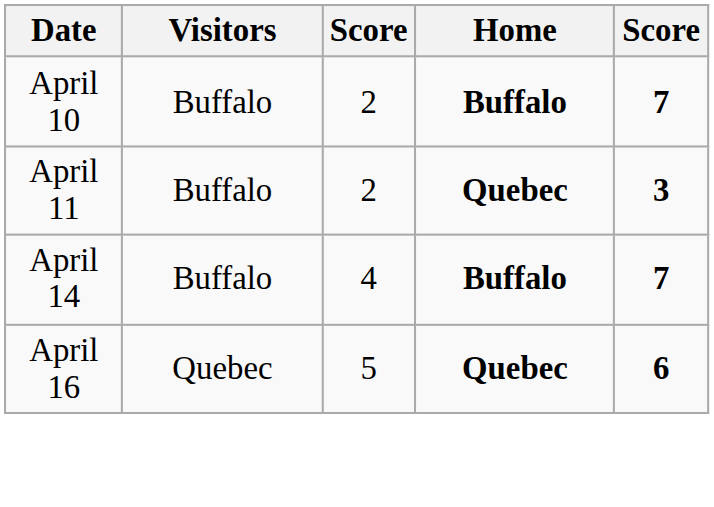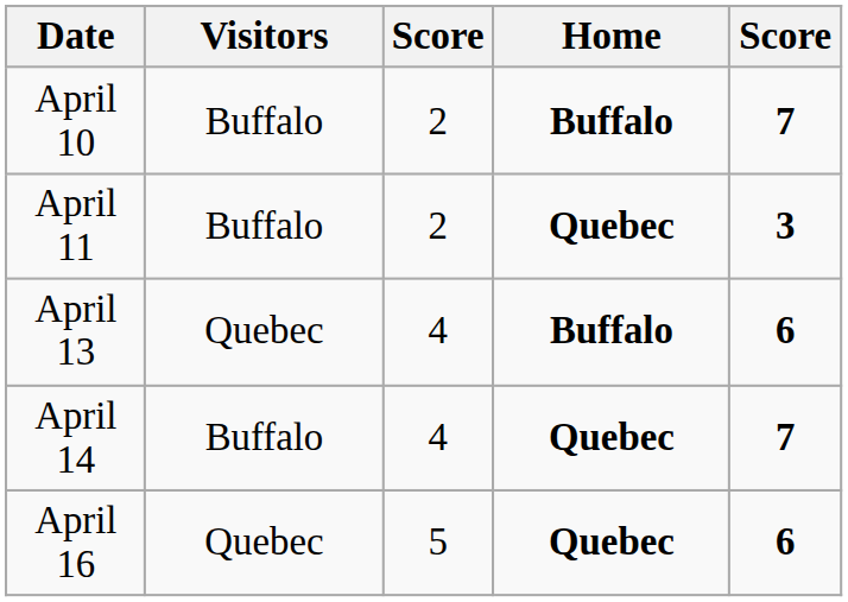+ row: April 13 | Quebec | 4 | Buffalo | 6
April 14 | Home: Buffalo -> Quebec
